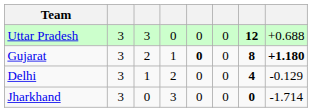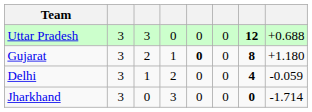Gujarat | column 8: bold -> normal
Delhi | column 8: -0.129 -> -0.059
